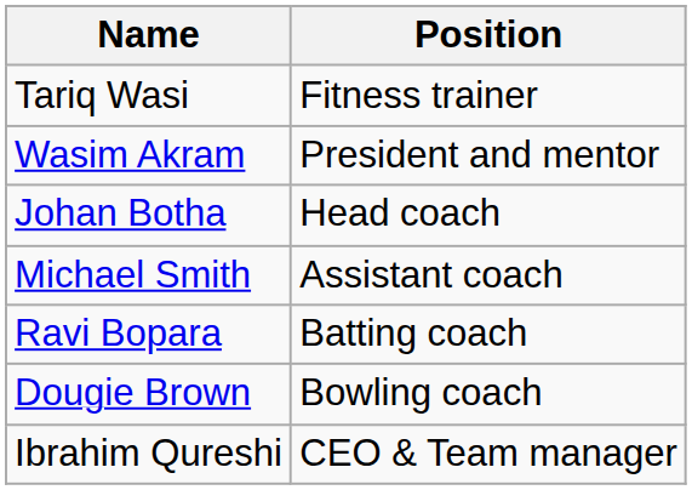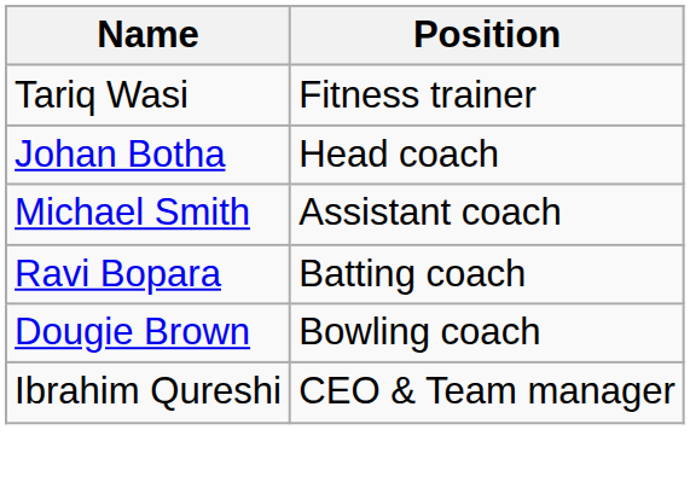- row: Wasim Akram | President and mentor
